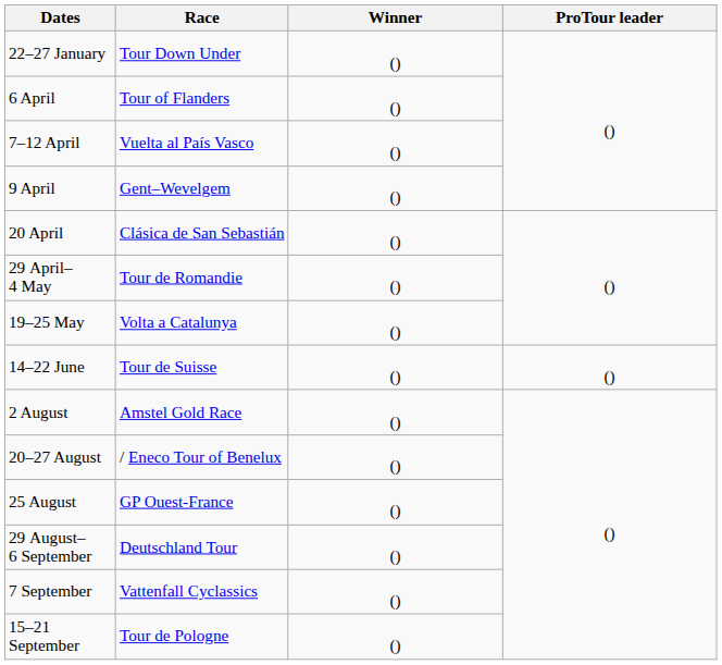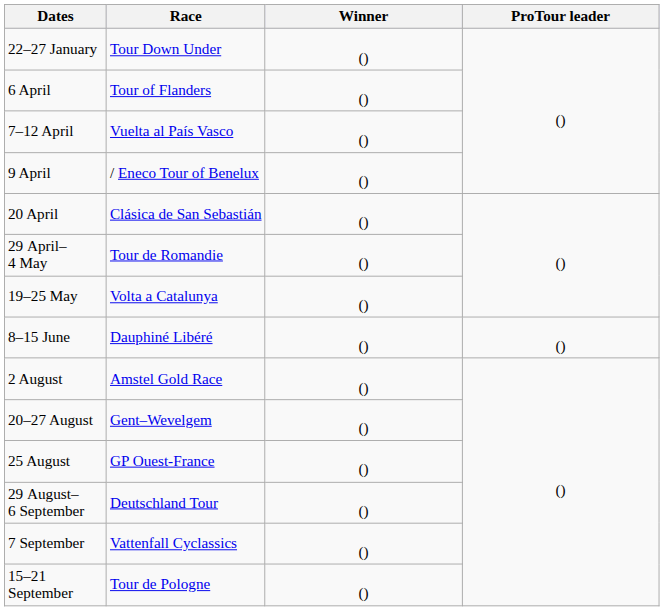9 April | Race: Gent–Wevelgem -> / Eneco Tour of Benelux
+ row: 8–15 June | Dauphiné Libéré | () | ()
- row: 14–22 June | Tour de Suisse | () | ()
20–27 August | Race: / Eneco Tour of Benelux -> Gent–Wevelgem
